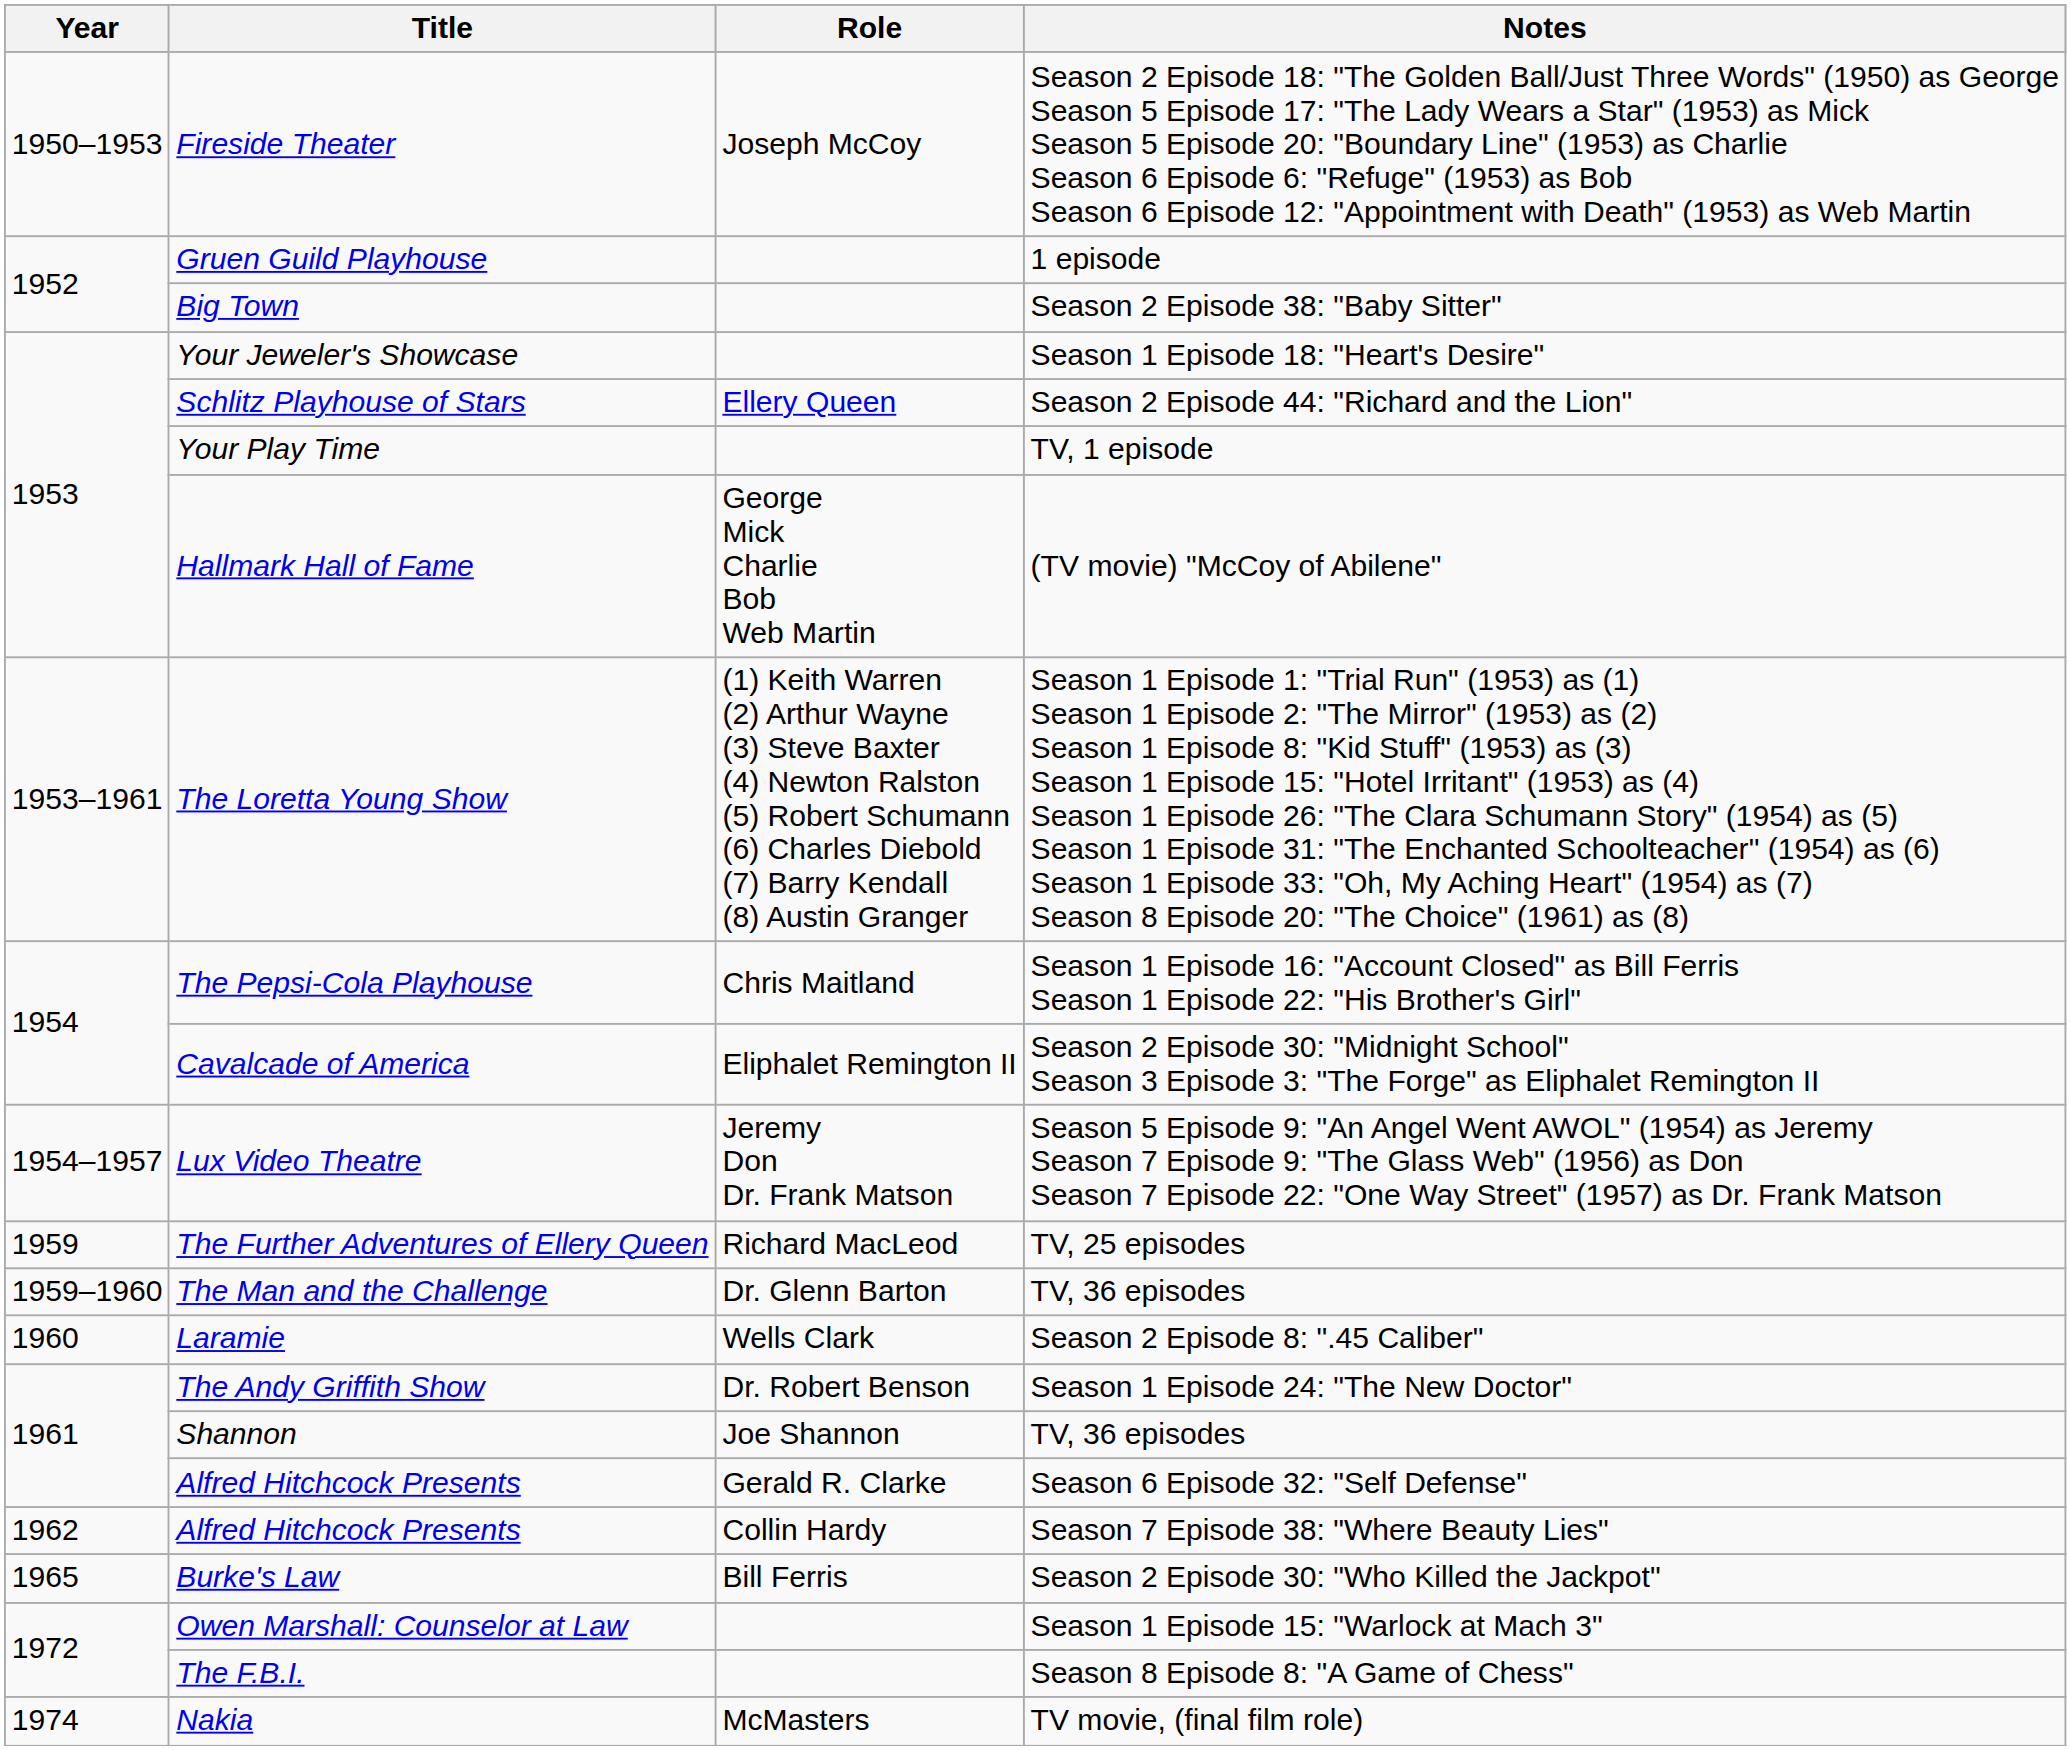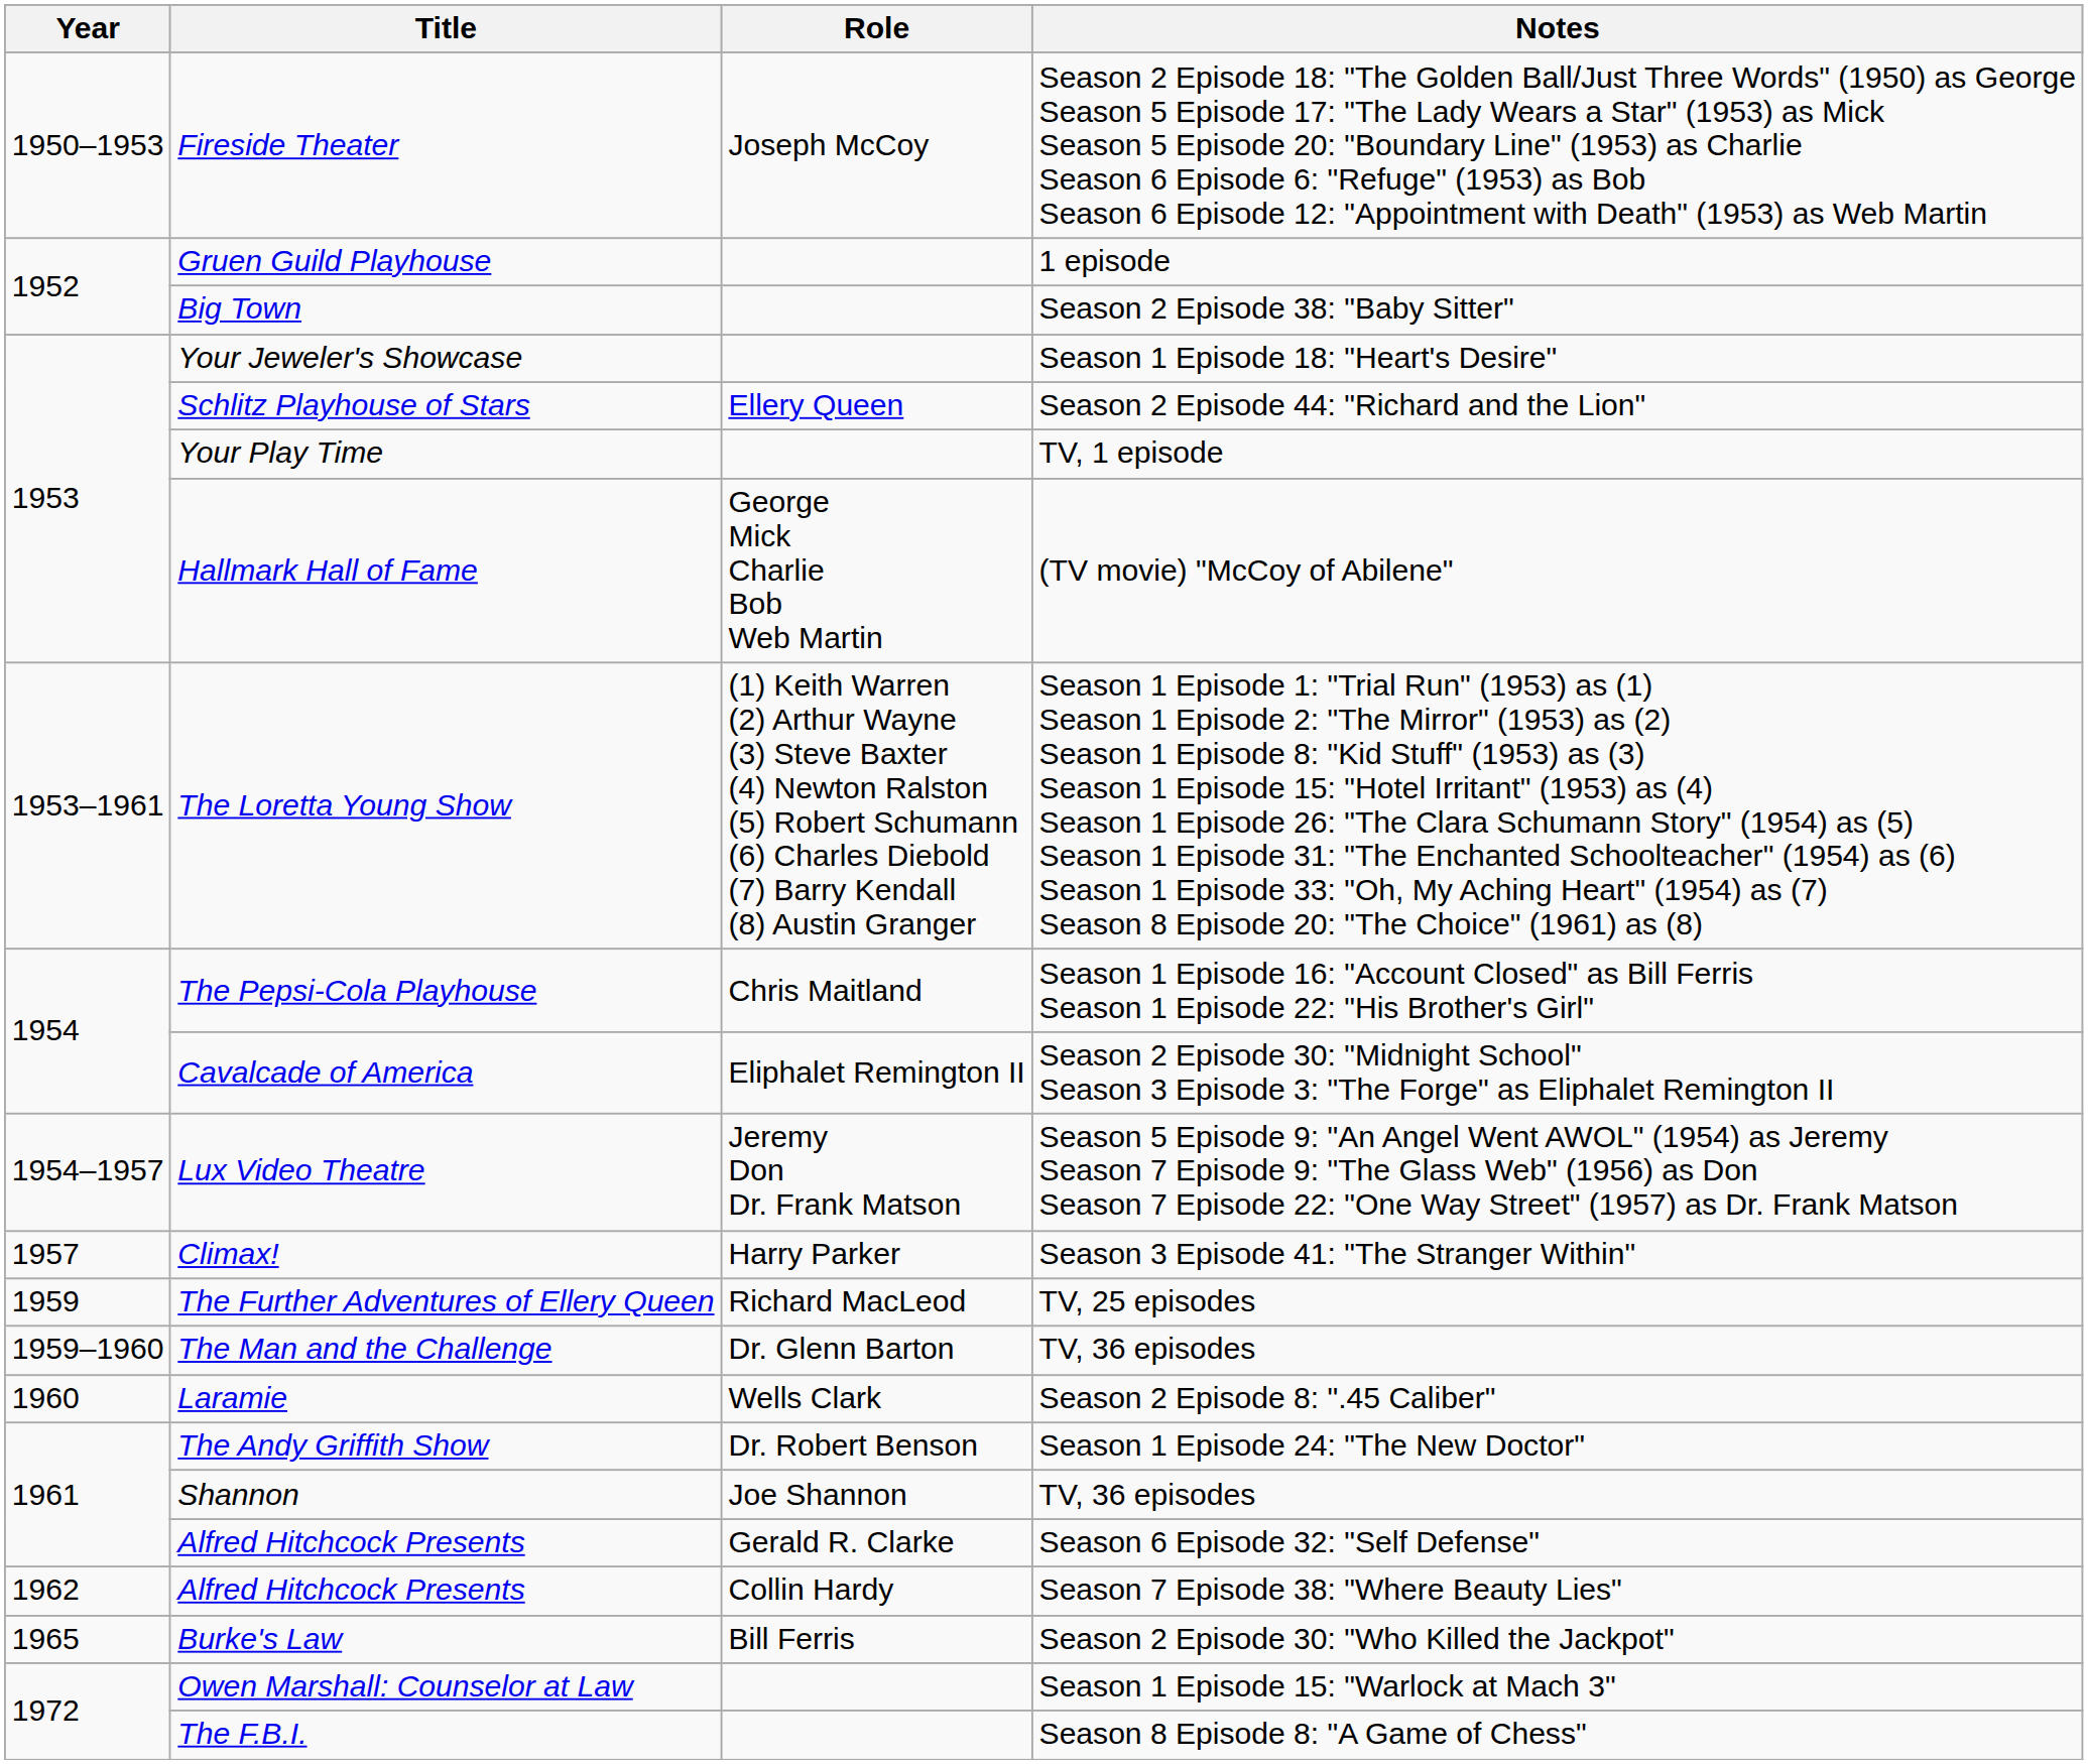+ row: 1957 | Climax! | Harry Parker | Season 3 Episode 41: "The Stranger Within"
- row: 1974 | Nakia | McMasters | TV movie, (final film role)
